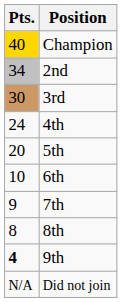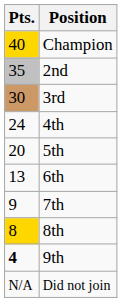2nd | Pts.: 34 -> 35
6th | Pts.: 10 -> 13
8th | Pts.: no background -> gold background
